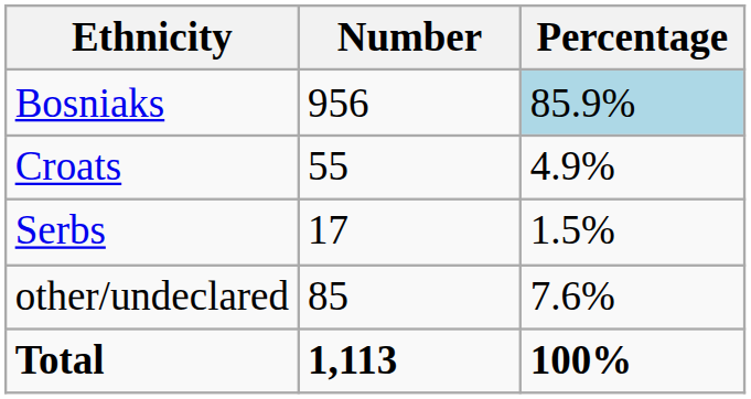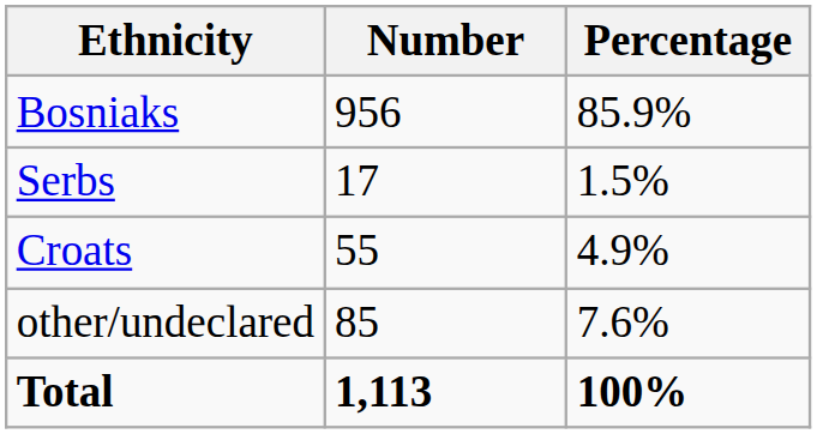Bosniaks | Percentage: lightblue background -> no background
rows swapped: Croats <-> Serbs
